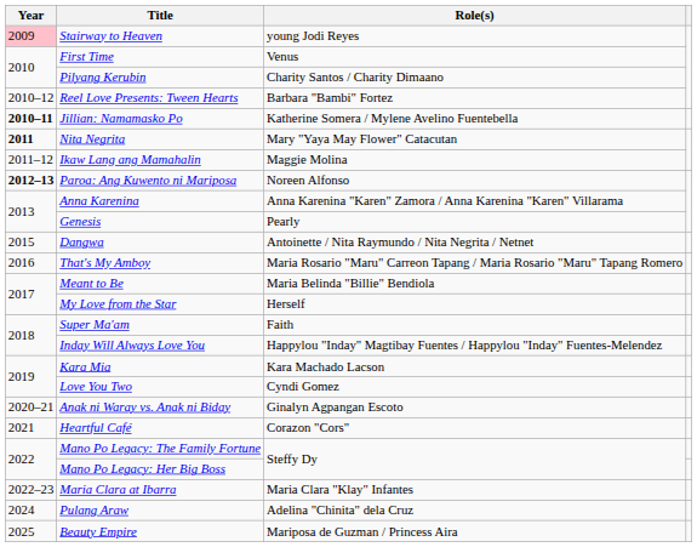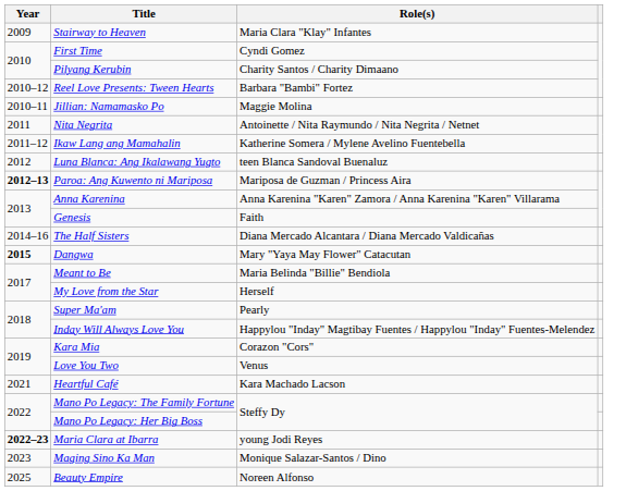Stairway to Heaven | Year: pink background -> no background
Stairway to Heaven | Role(s): young Jodi Reyes -> Maria Clara "Klay" Infantes
First Time | Role(s): Venus -> Cyndi Gomez
Jillian: Namamasko Po | Year: bold -> normal
Jillian: Namamasko Po | Role(s): Katherine Somera / Mylene Avelino Fuentebella -> Maggie Molina
Nita Negrita | Year: bold -> normal
Nita Negrita | Role(s): Mary "Yaya May Flower" Catacutan -> Antoinette / Nita Raymundo / Nita Negrita / Netnet
Ikaw Lang ang Mamahalin | Role(s): Maggie Molina -> Katherine Somera / Mylene Avelino Fuentebella
+ row: 2012 | Luna Blanca: Ang Ikalawang Yugto | teen Blanca Sandoval Buenaluz
Paroa: Ang Kuwento ni Mariposa | Role(s): Noreen Alfonso -> Mariposa de Guzman / Princess Aira
Genesis | Role(s): Pearly -> Faith
+ row: 2014–16 | The Half Sisters | Diana Mercado Alcantara / Diana Mercado Valdicañas
Dangwa | Year: normal -> bold
Dangwa | Role(s): Antoinette / Nita Raymundo / Nita Negrita / Netnet -> Mary "Yaya May Flower" Catacutan
- row: 2016 | That's My Amboy | Maria Rosario "Maru" Carreon Tapang / Maria Rosario "Maru" Tapang Romero
Super Ma'am | Role(s): Faith -> Pearly
Kara Mia | Role(s): Kara Machado Lacson -> Corazon "Cors"
Love You Two | Role(s): Cyndi Gomez -> Venus
- row: 2020–21 | Anak ni Waray vs. Anak ni Biday | Ginalyn Agpangan Escoto
Heartful Café | Role(s): Corazon "Cors" -> Kara Machado Lacson
Maria Clara at Ibarra | Year: normal -> bold
Maria Clara at Ibarra | Role(s): Maria Clara "Klay" Infantes -> young Jodi Reyes
+ row: 2023 | Maging Sino Ka Man | Monique Salazar-Santos / Dino
- row: 2024 | Pulang Araw | Adelina "Chinita" dela Cruz
Beauty Empire | Role(s): Mariposa de Guzman / Princess Aira -> Noreen Alfonso
